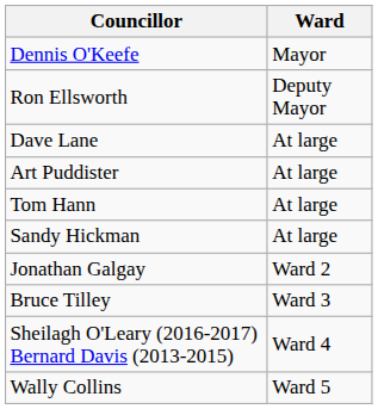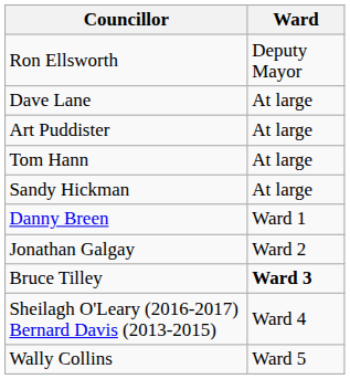- row: Dennis O'Keefe | Mayor
+ row: Danny Breen | Ward 1
Bruce Tilley | Ward: normal -> bold
